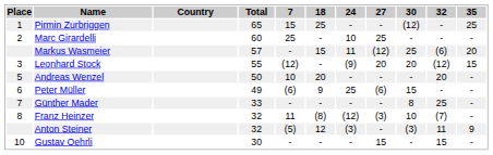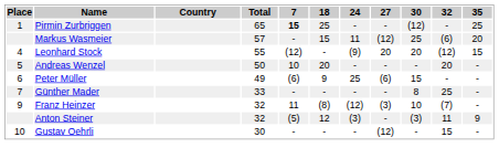Pirmin Zurbriggen | 7: normal -> bold
- row: 2 | Marc Girardelli | 60 | 25 | - | 10 | 25 | - | - | -
Leonhard Stock | Place: 3 -> 4
Franz Heinzer | Place: 8 -> 9
Gustav Oehrli | 27: 15 -> (12)
